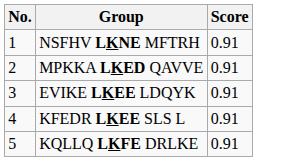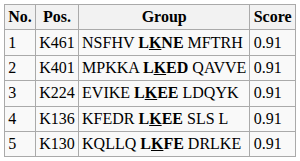+ column: Pos. | K461 | K401 | K224 | K136 | K130
